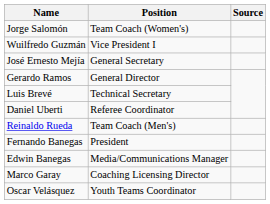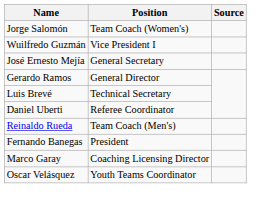- row: Edwin Banegas | Media/Communications Manager
